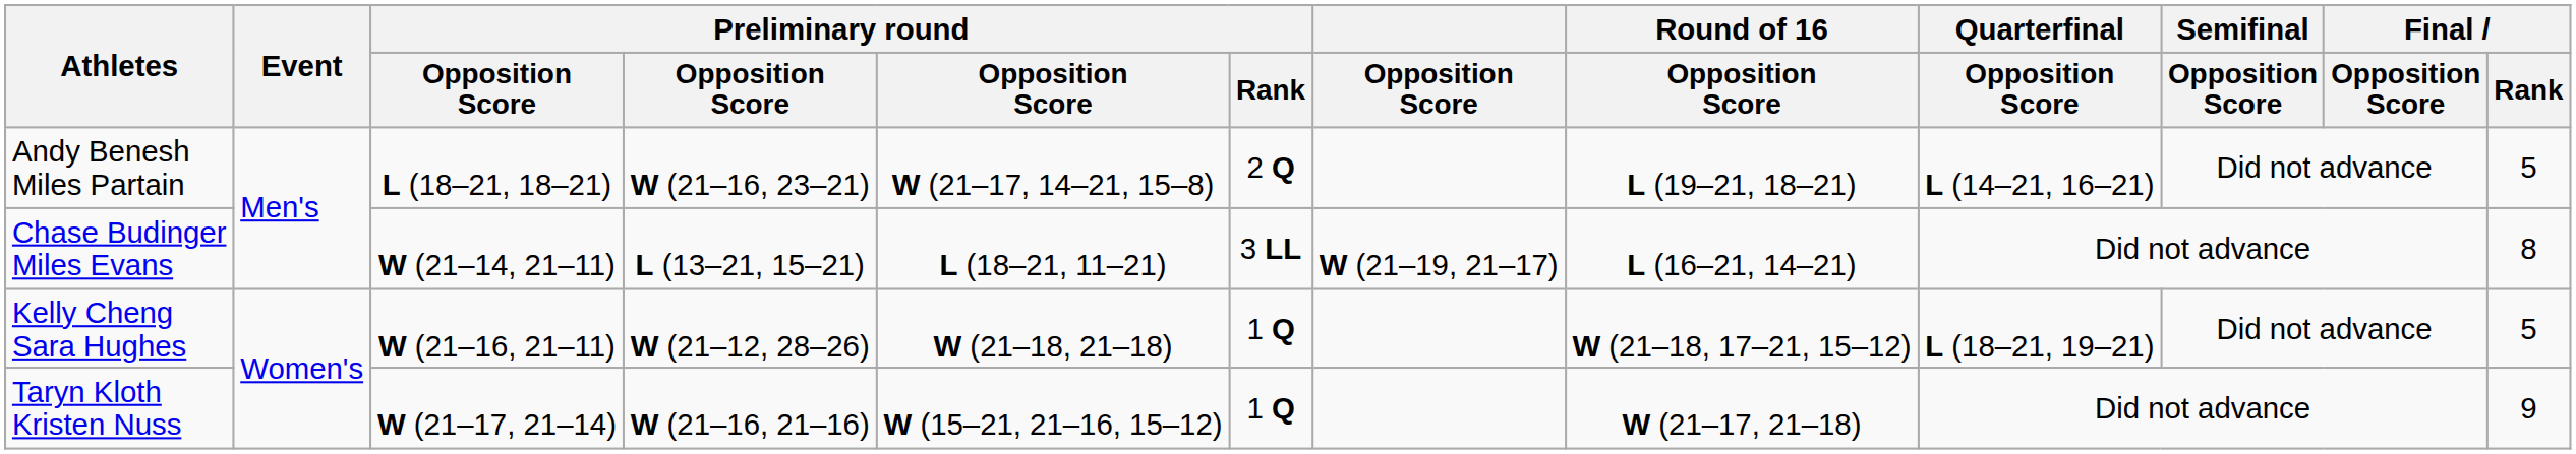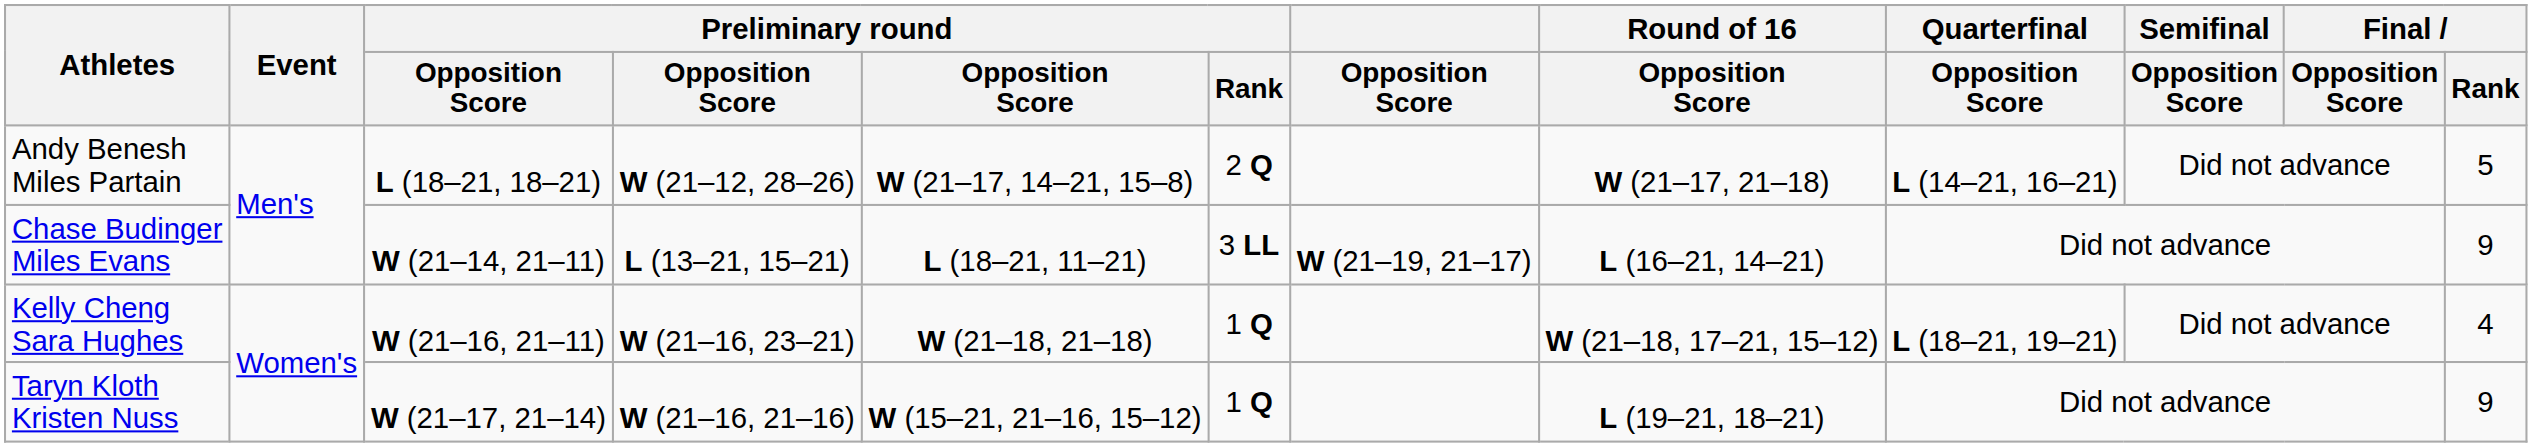Andy Benesh Miles Partain | column 4: W (21–16, 23–21) -> W (21–12, 28–26)
Andy Benesh Miles Partain | Round of 16 / Opposition Score: L (19–21, 18–21) -> W (21–17, 21–18)
Chase Budinger Miles Evans | Final / Rank: 8 -> 9
Kelly Cheng Sara Hughes | column 4: W (21–12, 28–26) -> W (21–16, 23–21)
Kelly Cheng Sara Hughes | Final / Rank: 5 -> 4
Taryn Kloth Kristen Nuss | Round of 16 / Opposition Score: W (21–17, 21–18) -> L (19–21, 18–21)
